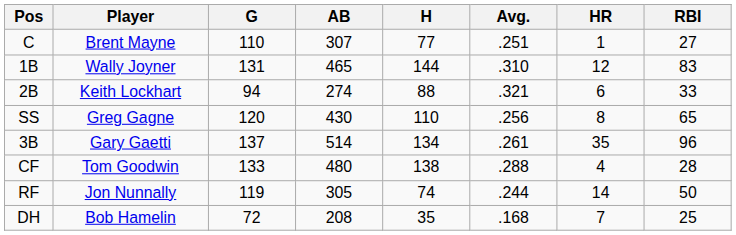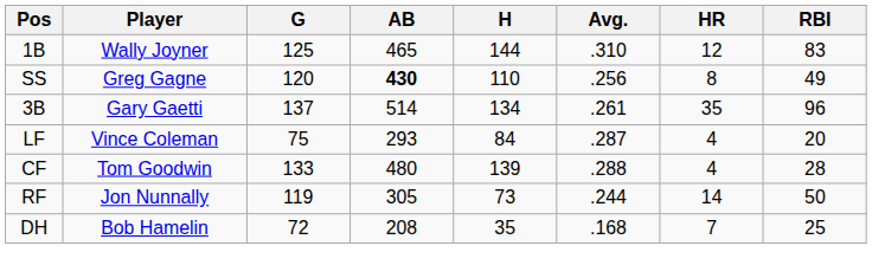- row: C | Brent Mayne | 110 | 307 | 77 | .251 | 1 | 27
1B | G: 131 -> 125
- row: 2B | Keith Lockhart | 94 | 274 | 88 | .321 | 6 | 33
SS | AB: normal -> bold
SS | RBI: 65 -> 49
+ row: LF | Vince Coleman | 75 | 293 | 84 | .287 | 4 | 20
CF | H: 138 -> 139
RF | H: 74 -> 73
